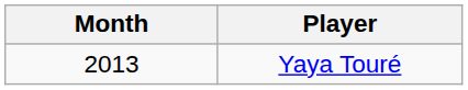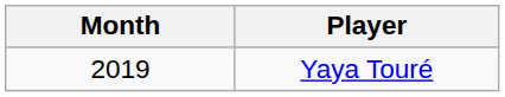Yaya Touré | Month: 2013 -> 2019
